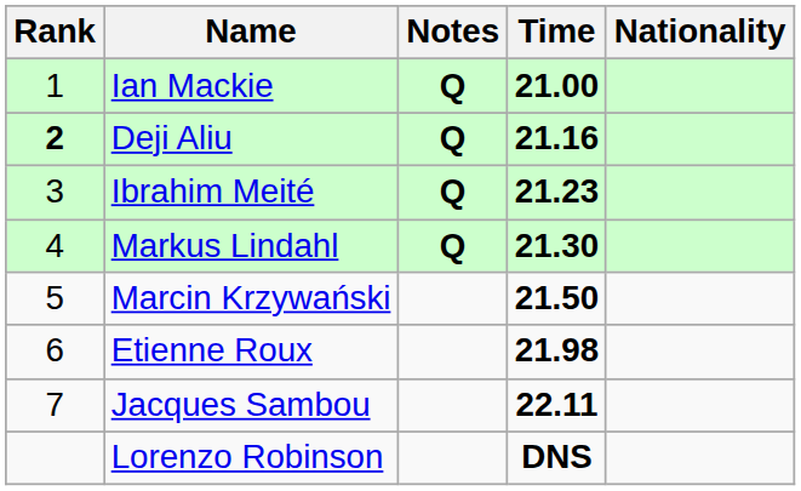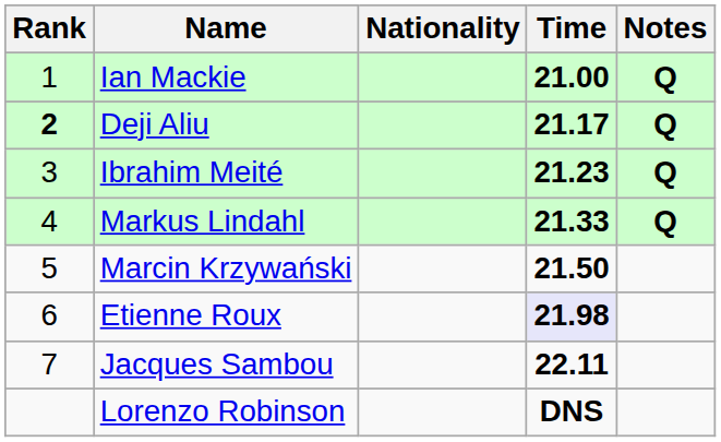columns swapped: Nationality <-> Notes
Deji Aliu | Time: 21.16 -> 21.17
Markus Lindahl | Time: 21.30 -> 21.33
Etienne Roux | Time: no background -> lavender background
